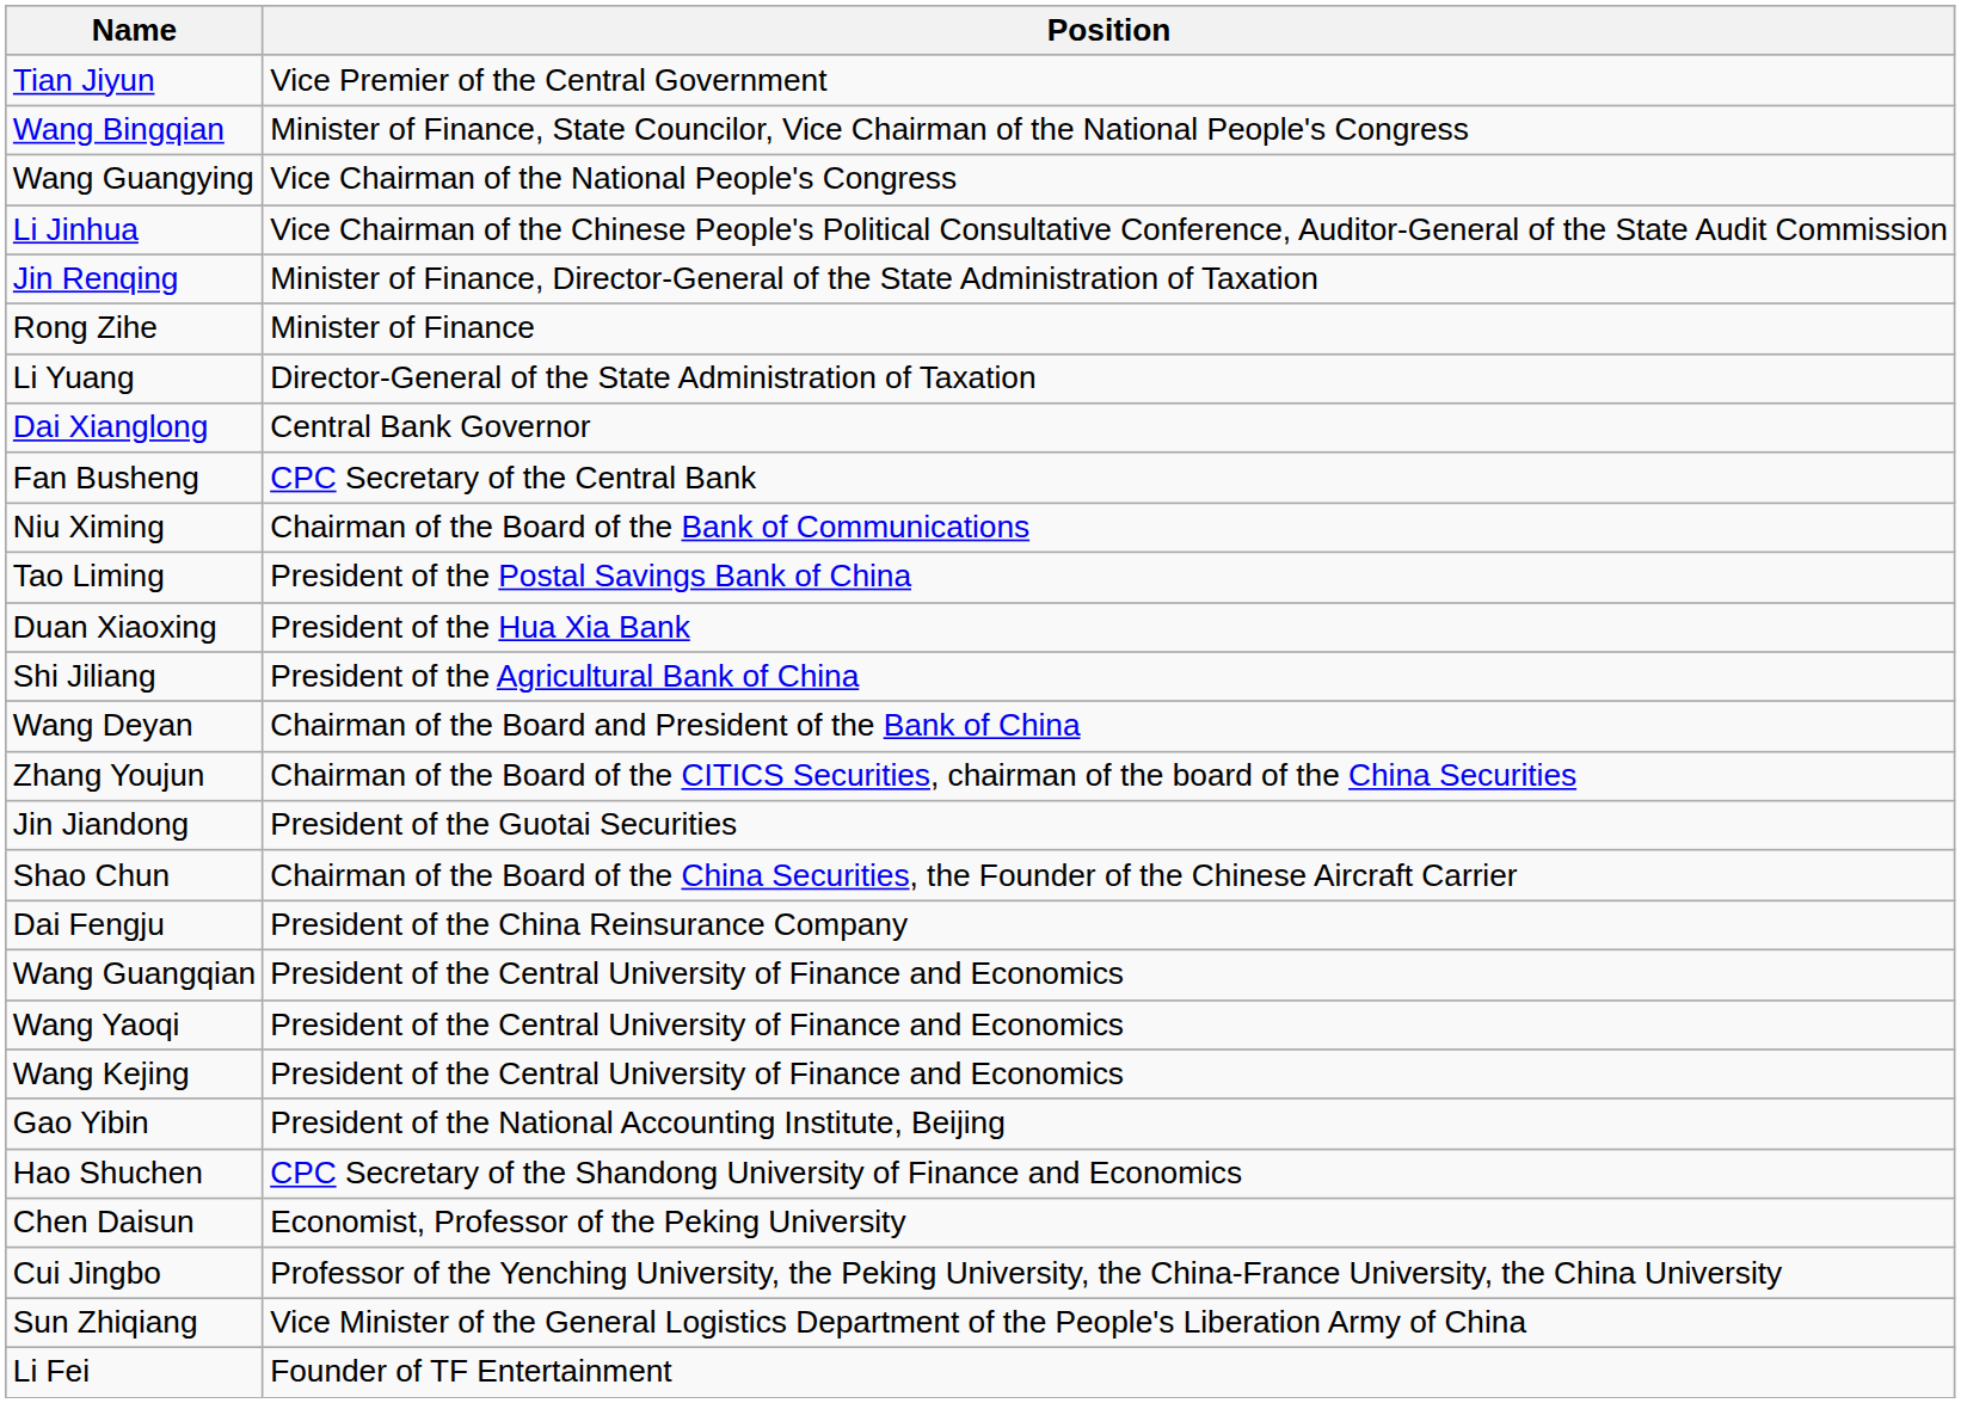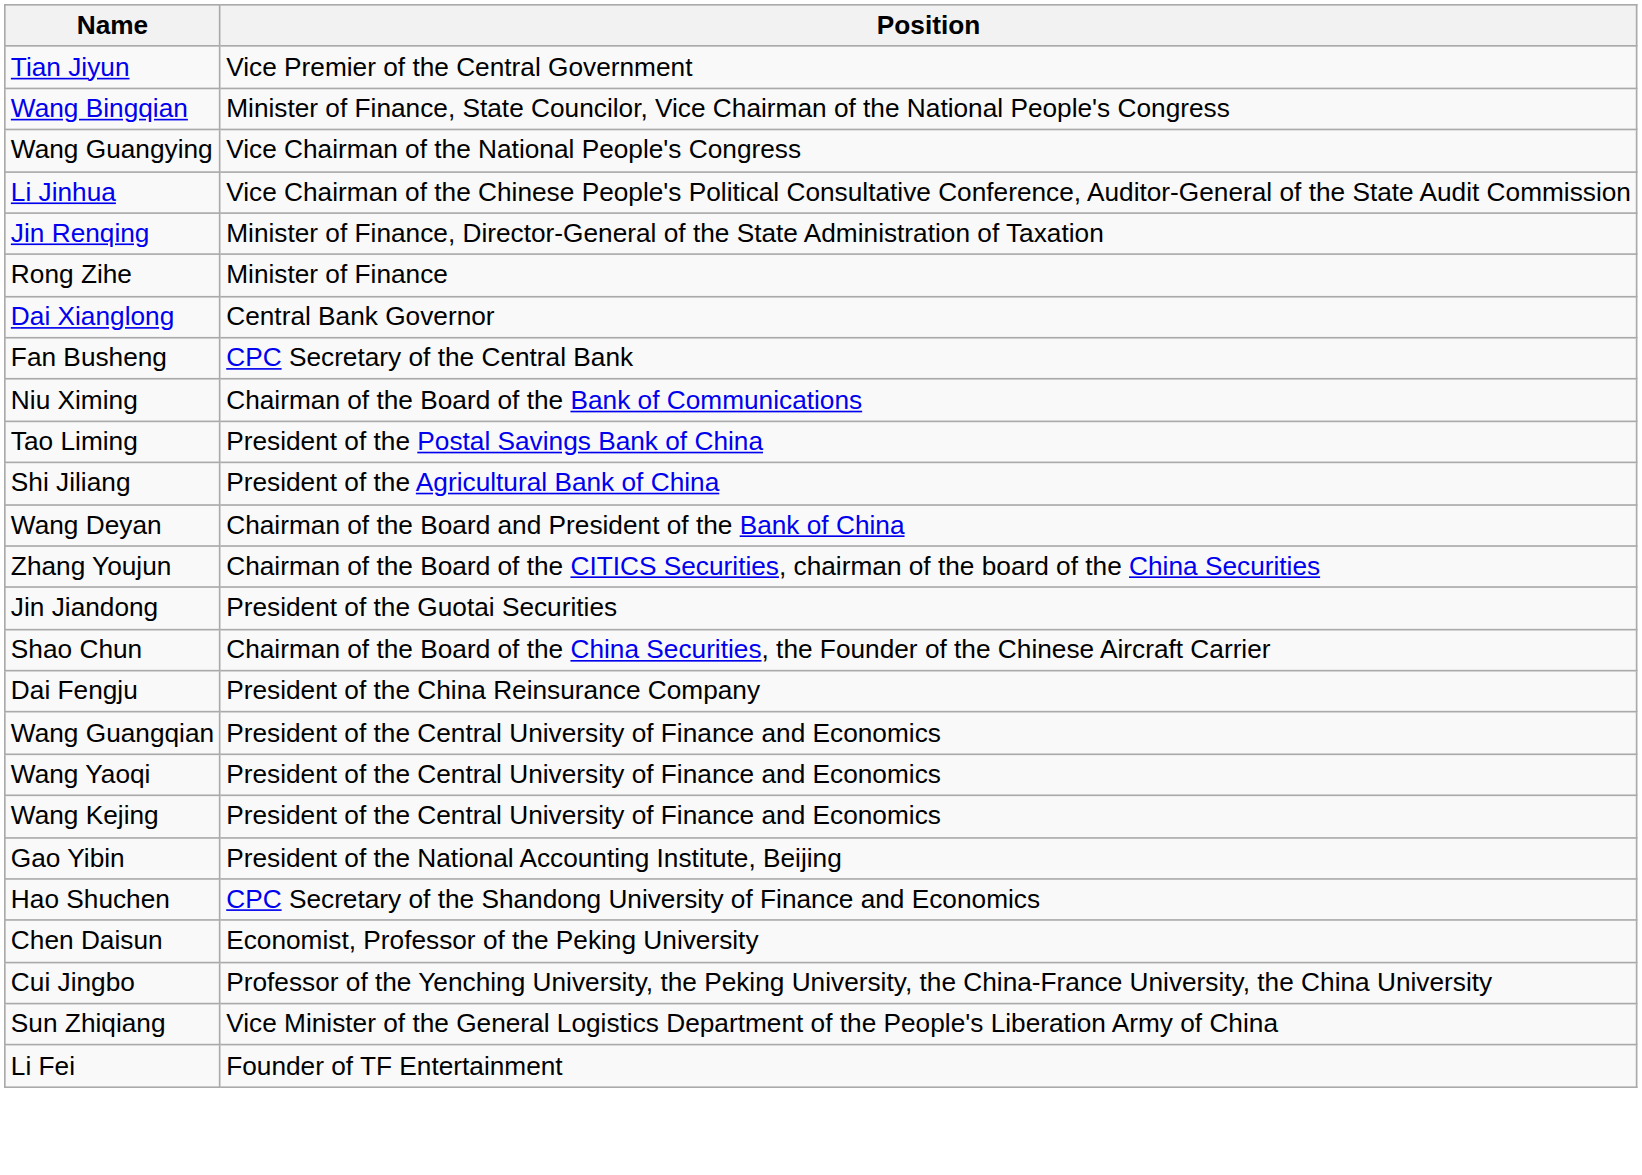- row: Li Yuang | Director-General of the State Administration of Taxation
- row: Duan Xiaoxing | President of the Hua Xia Bank
